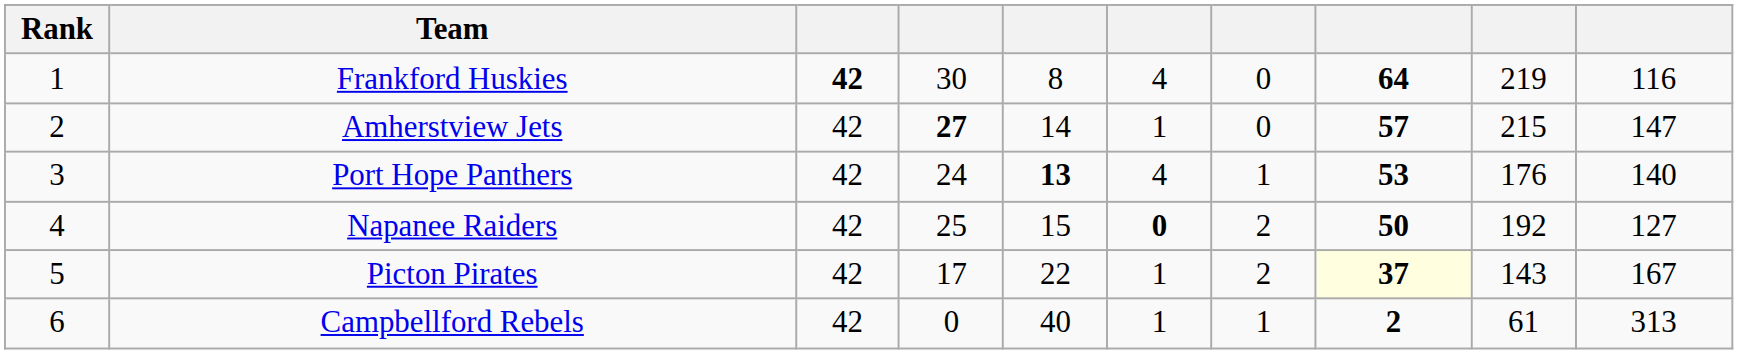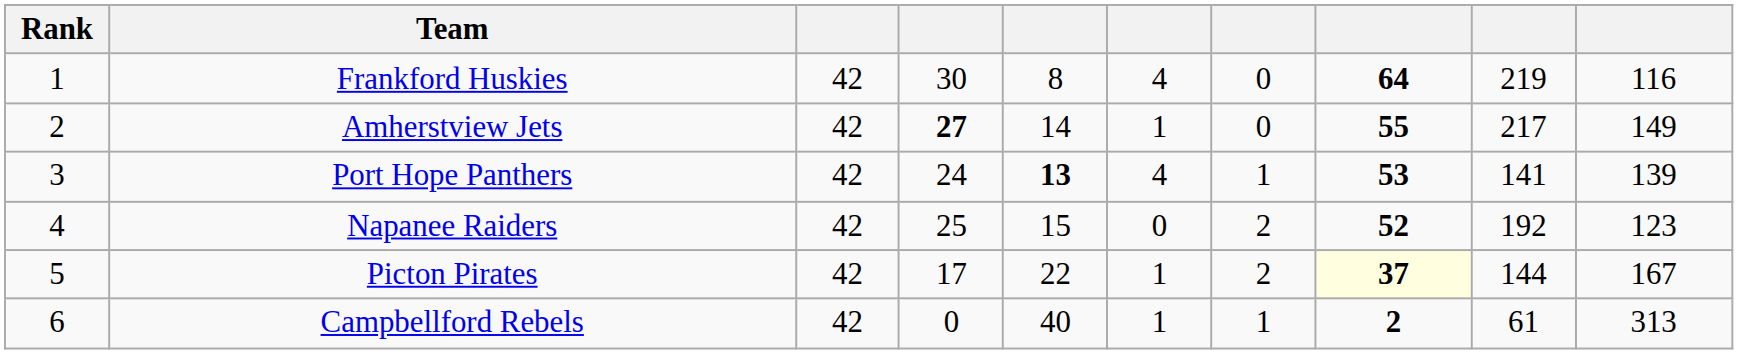Frankford Huskies | column 3: bold -> normal
Amherstview Jets | column 8: 57 -> 55
Amherstview Jets | column 9: 215 -> 217
Amherstview Jets | column 10: 147 -> 149
Port Hope Panthers | column 9: 176 -> 141
Port Hope Panthers | column 10: 140 -> 139
Napanee Raiders | column 6: bold -> normal
Napanee Raiders | column 8: 50 -> 52
Napanee Raiders | column 10: 127 -> 123
Picton Pirates | column 9: 143 -> 144
